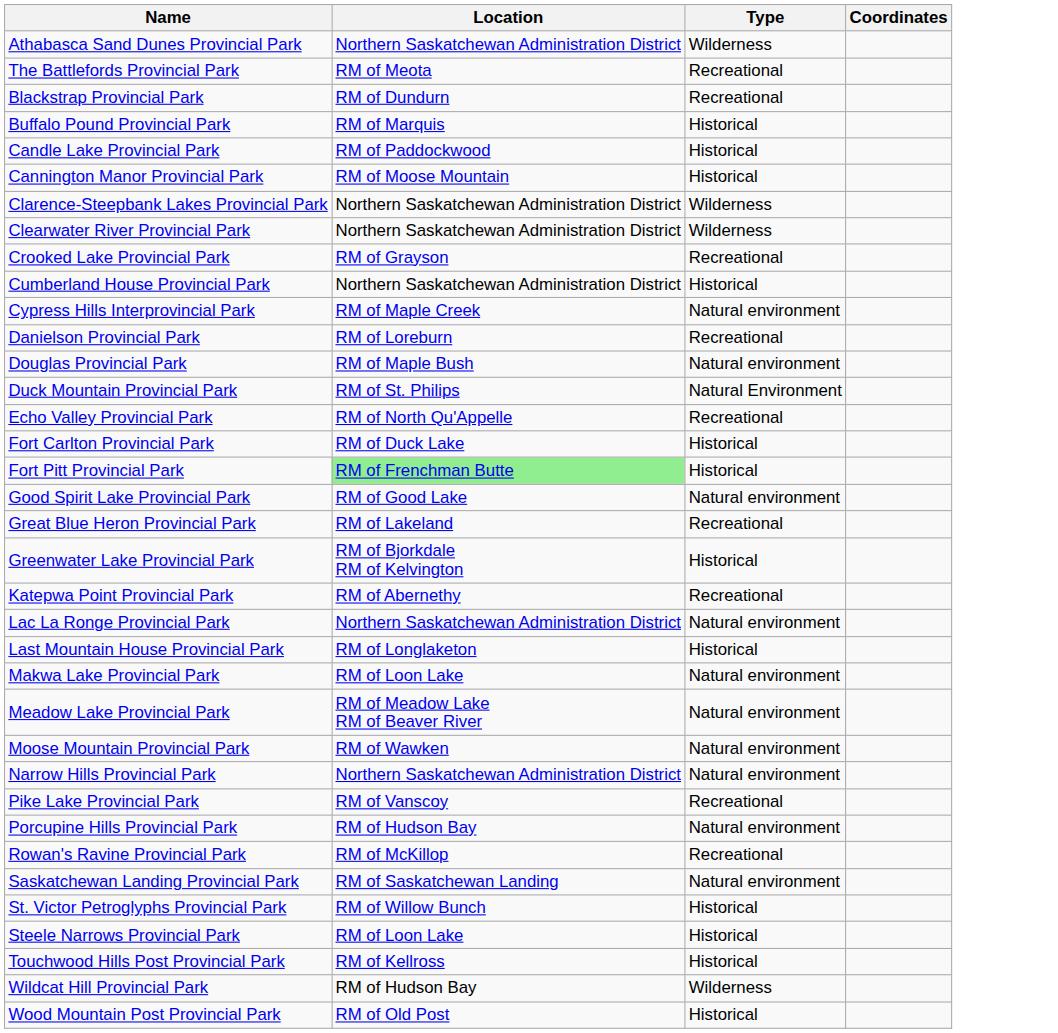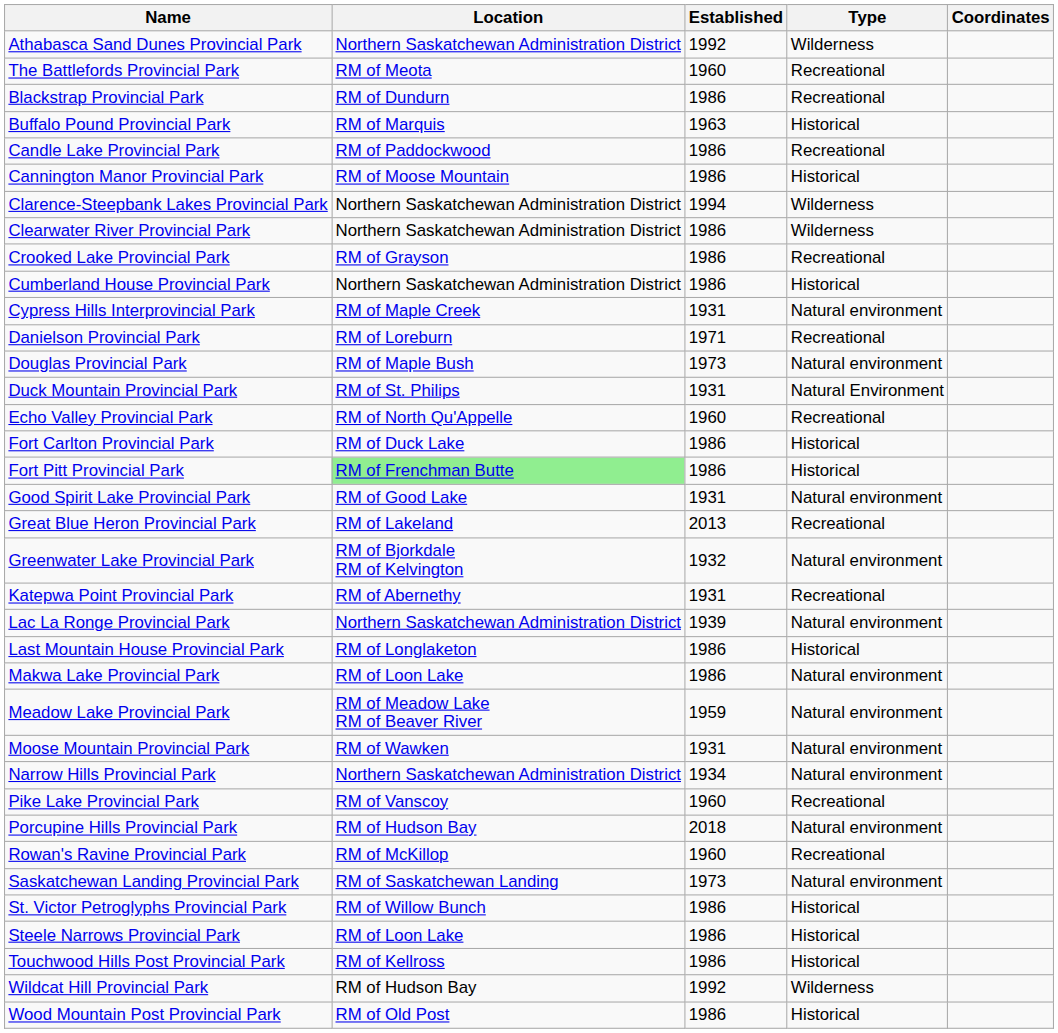+ column: Established | 1992 | 1960 | 1986 | 1963 | 1986 | 1986 | 1994 | 1986 | 1986 | 1986 | 1931 | 1971 | 1973 | 1931 | 1960 | 1986 | 1986 | 1931 | 2013 | 1932 | 1931 | 1939 | 1986 | 1986 | 1959 | 1931 | 1934 | 1960 | 2018 | 1960 | 1973 | 1986 | 1986 | 1986 | 1992 | 1986
Candle Lake Provincial Park | Type: Historical -> Recreational
Greenwater Lake Provincial Park | Type: Historical -> Natural environment
